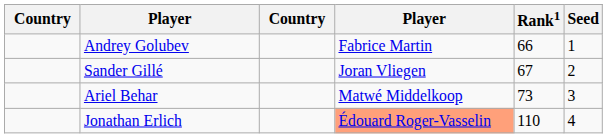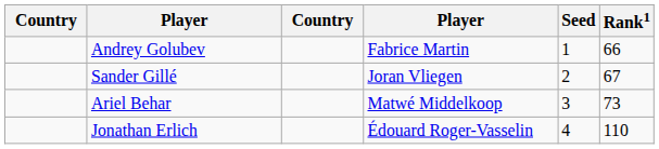columns swapped: Rank1 <-> Seed
Jonathan Erlich | column 4: lightsalmon background -> no background
